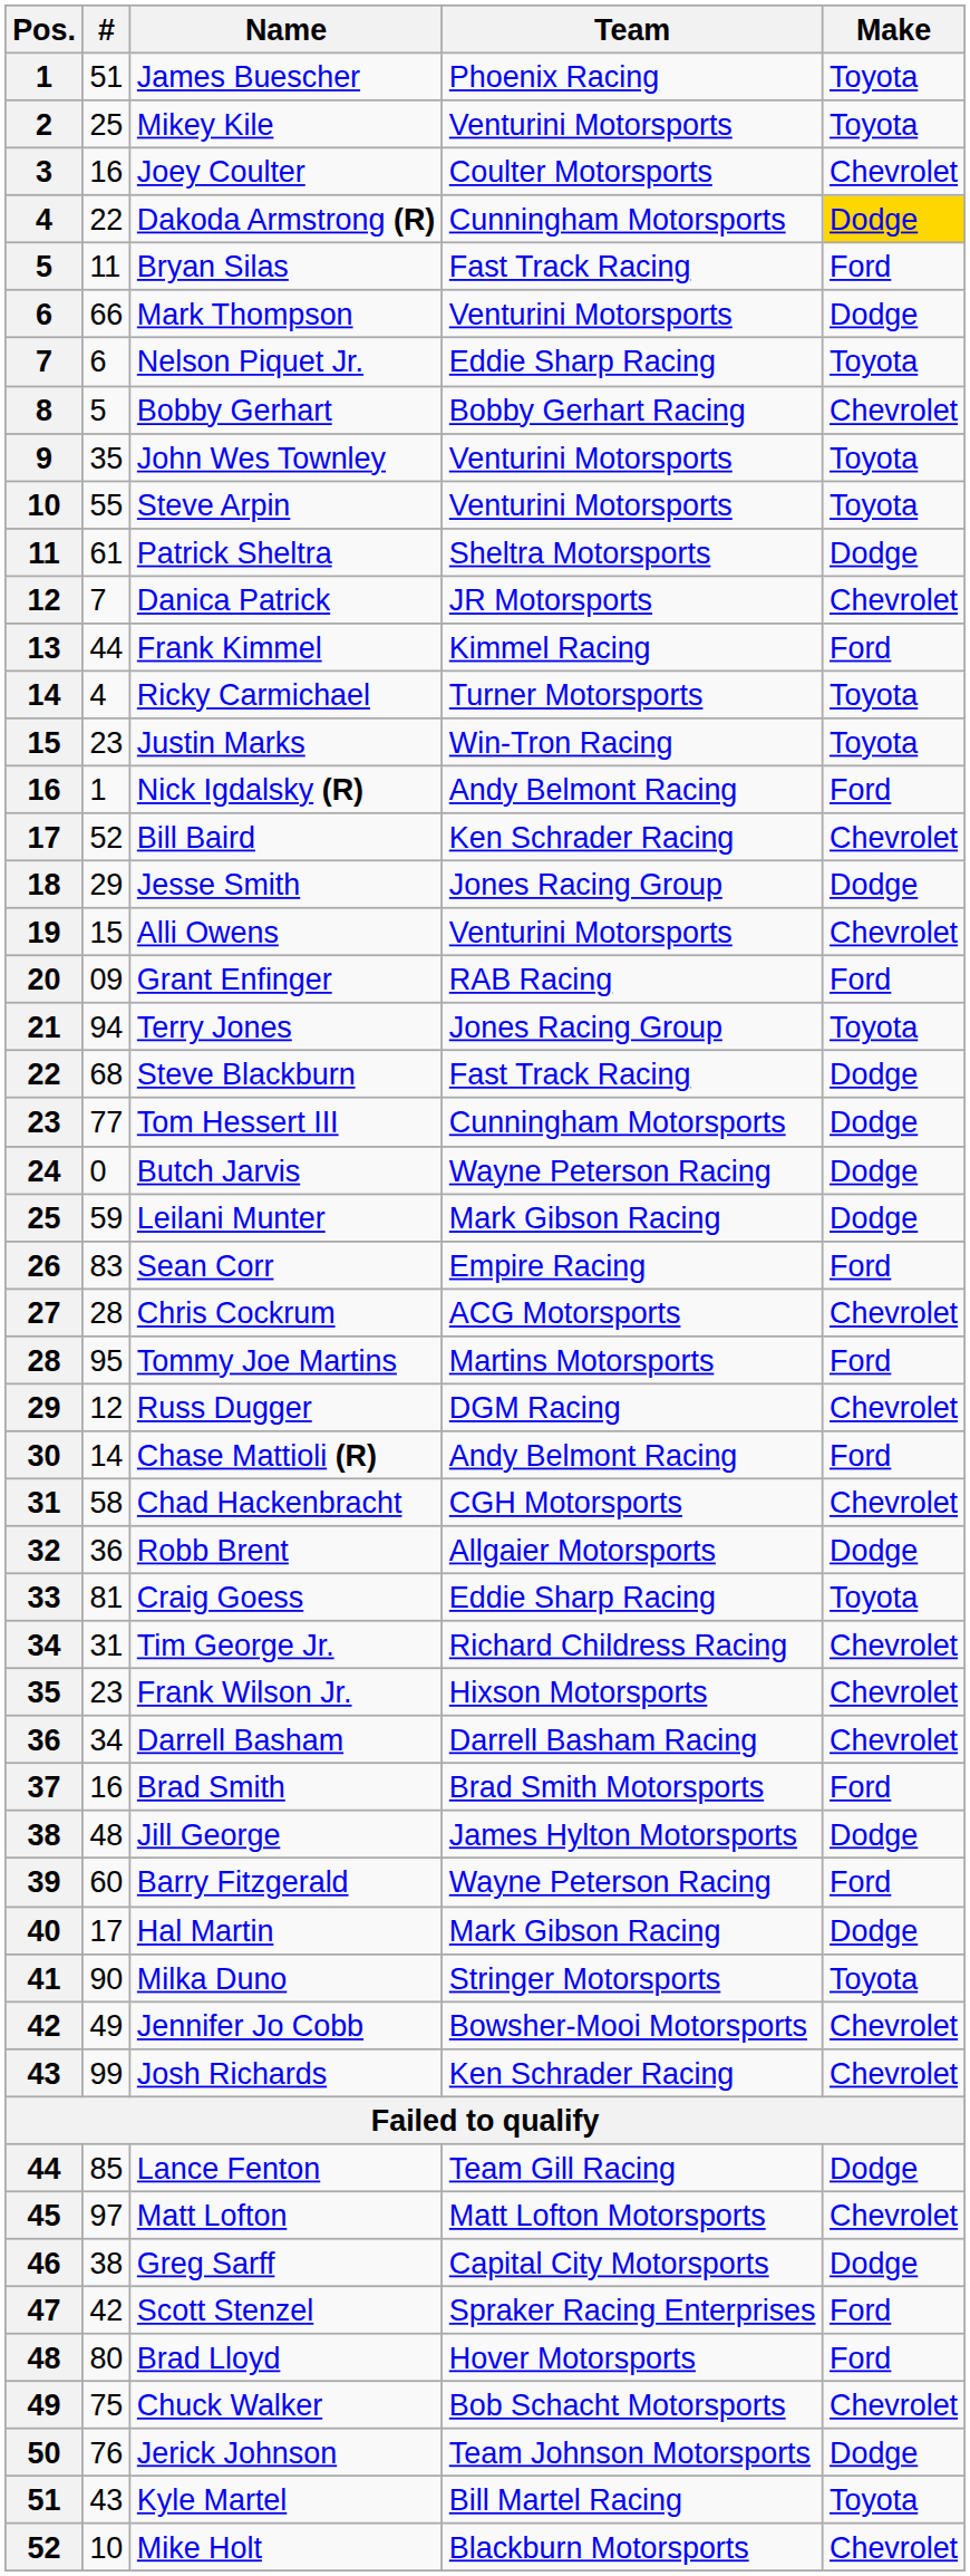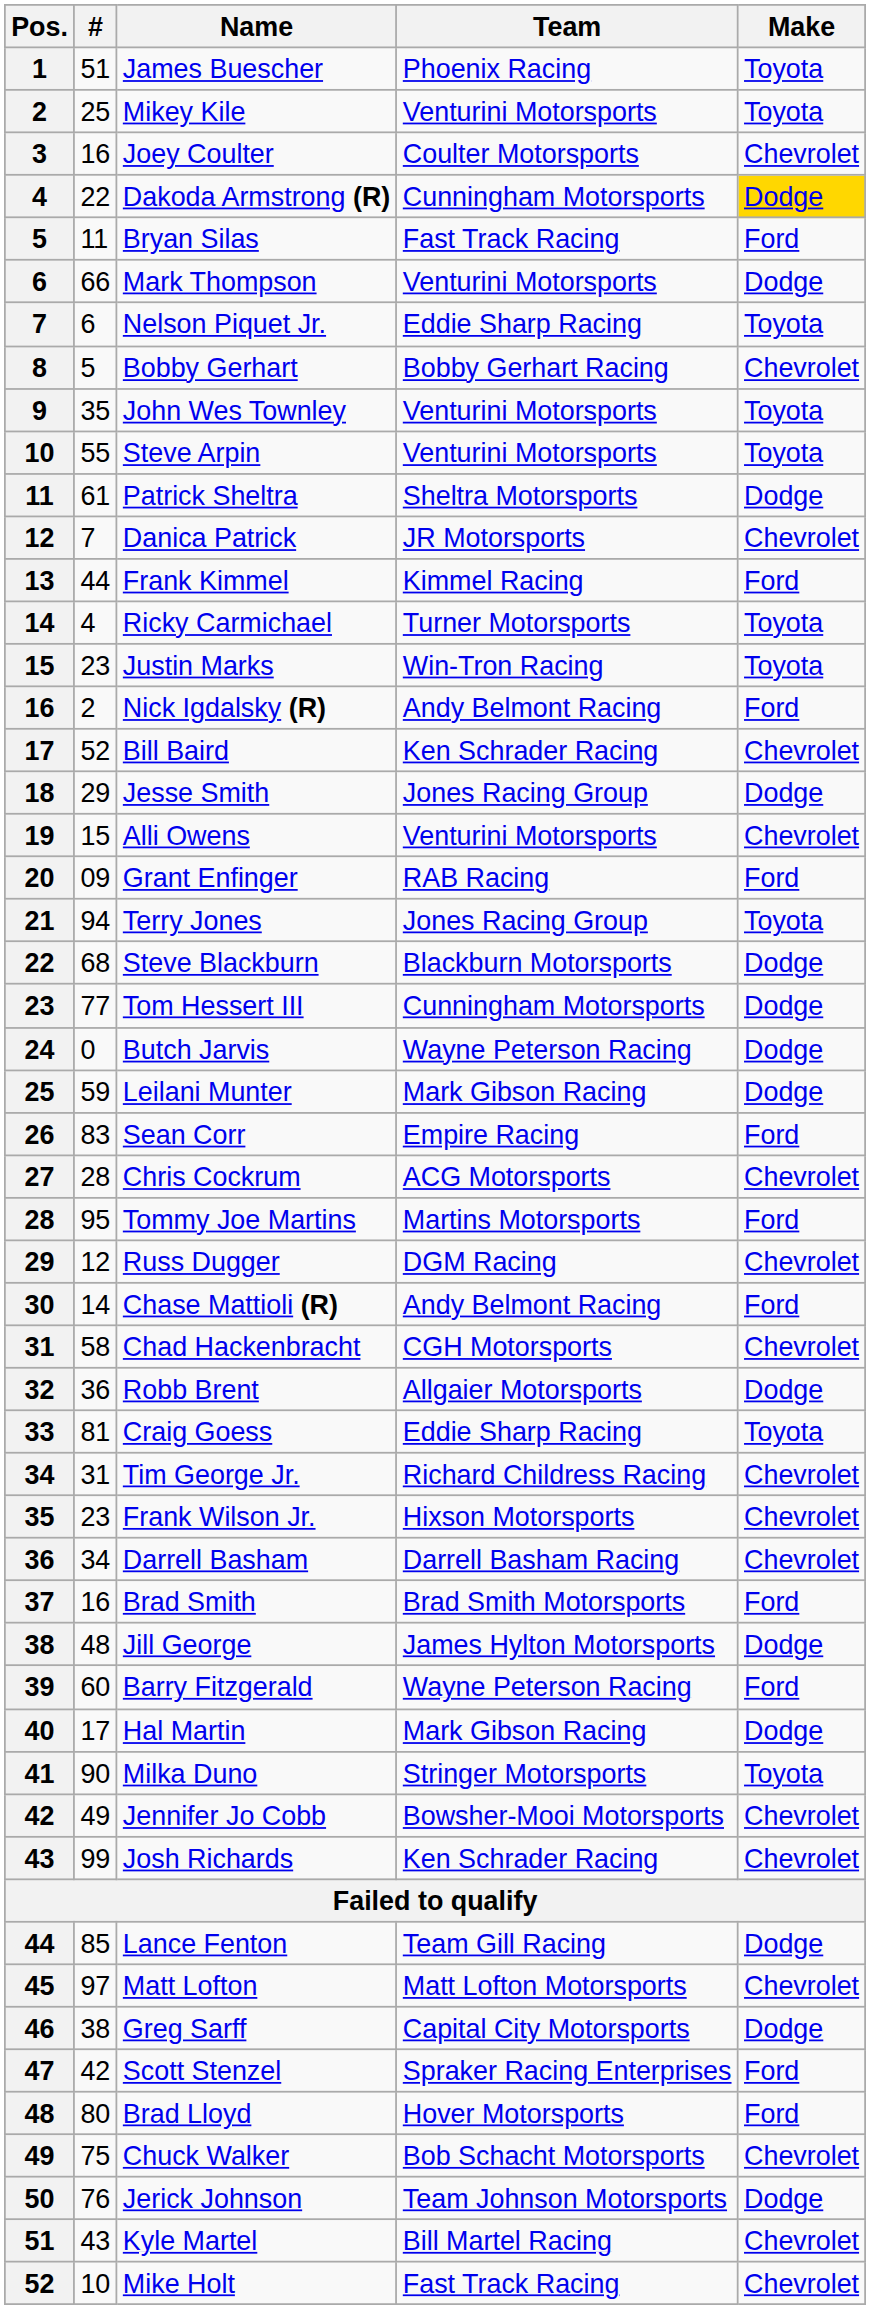Nick Igdalsky (R) | #: 1 -> 2
Steve Blackburn | Team: Fast Track Racing -> Blackburn Motorsports
Kyle Martel | Make: Toyota -> Chevrolet
Mike Holt | Team: Blackburn Motorsports -> Fast Track Racing
